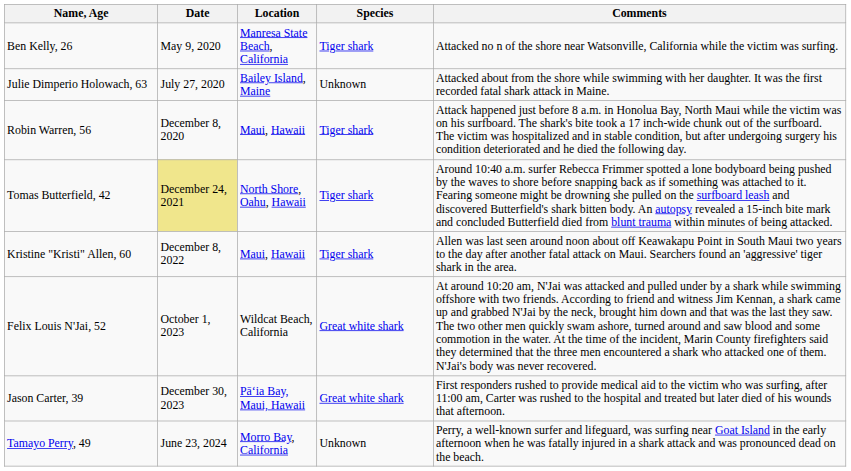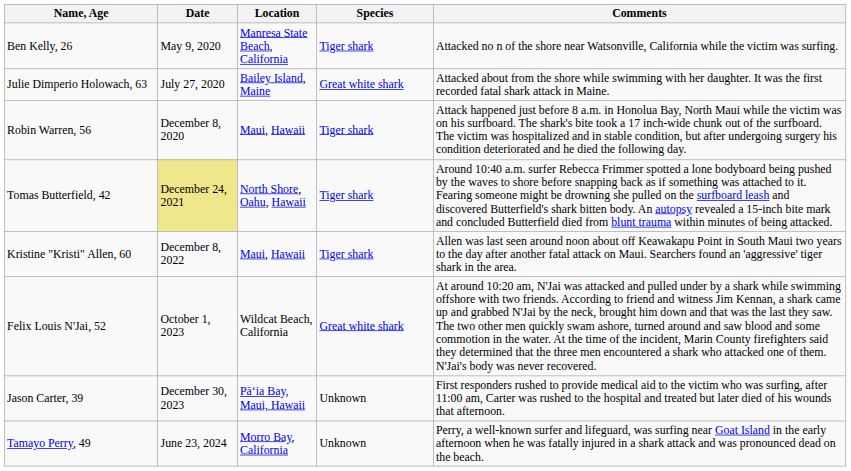Julie Dimperio Holowach, 63 | Species: Unknown -> Great white shark
Jason Carter, 39 | Species: Great white shark -> Unknown
